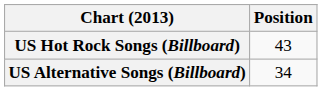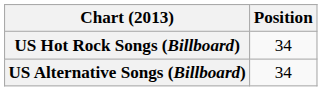US Hot Rock Songs (Billboard) | Position: 43 -> 34
